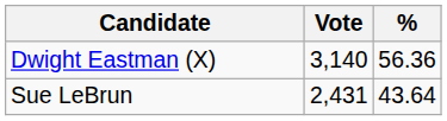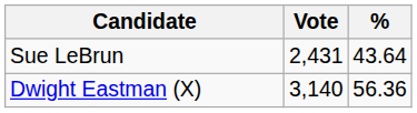rows swapped: Dwight Eastman (X) <-> Sue LeBrun
